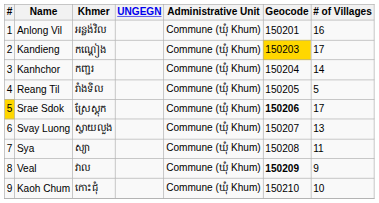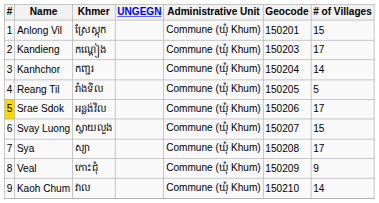Anlong Vil | Khmer: អន្លង់វិល -> ស្រែស្ដុក
Anlong Vil | # of Villages: 16 -> 15
Kandieng | Geocode: gold background -> no background
Srae Sdok | Khmer: ស្រែស្ដុក -> អន្លង់វិល
Srae Sdok | Geocode: bold -> normal
Svay Luong | # of Villages: 13 -> 15
Sya | # of Villages: 11 -> 17
Veal | Khmer: វាល -> កោះជុំ
Veal | Geocode: bold -> normal
Kaoh Chum | Khmer: កោះជុំ -> វាល
Kaoh Chum | # of Villages: 10 -> 14
